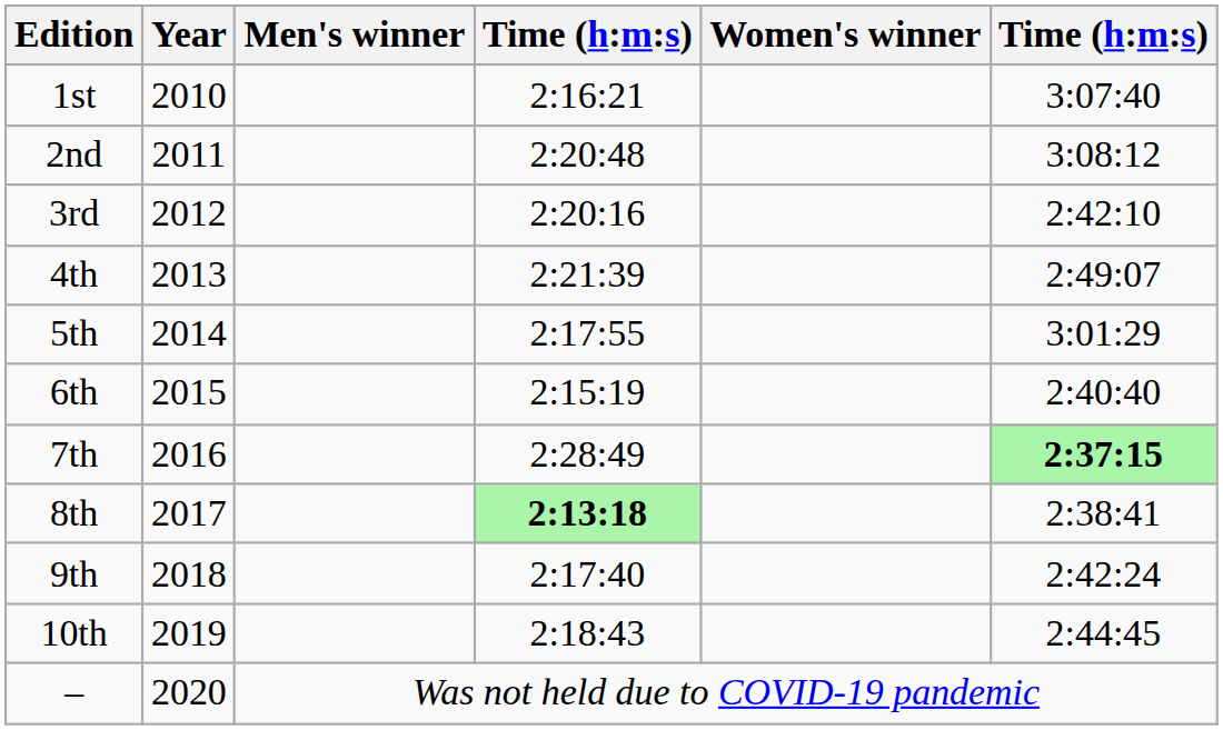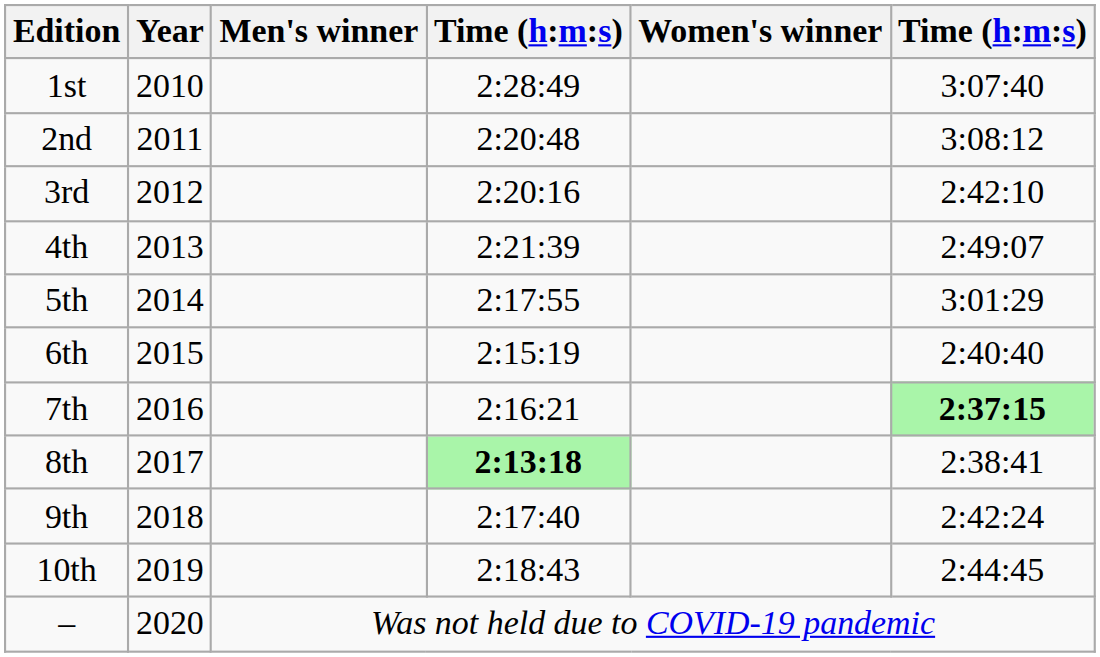1st | column 4: 2:16:21 -> 2:28:49
7th | column 4: 2:28:49 -> 2:16:21
